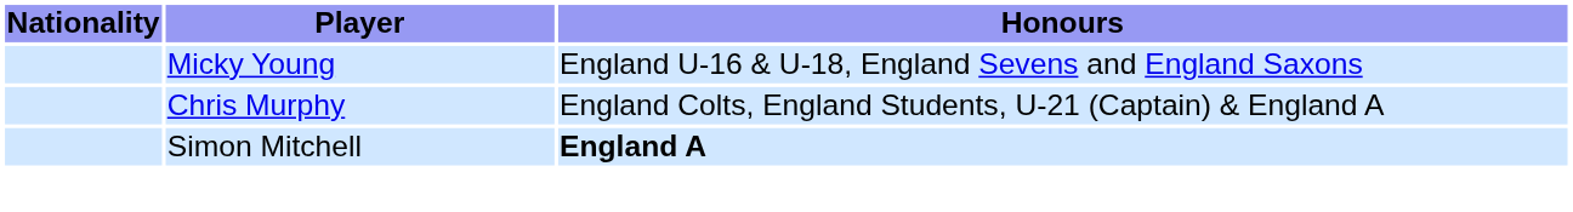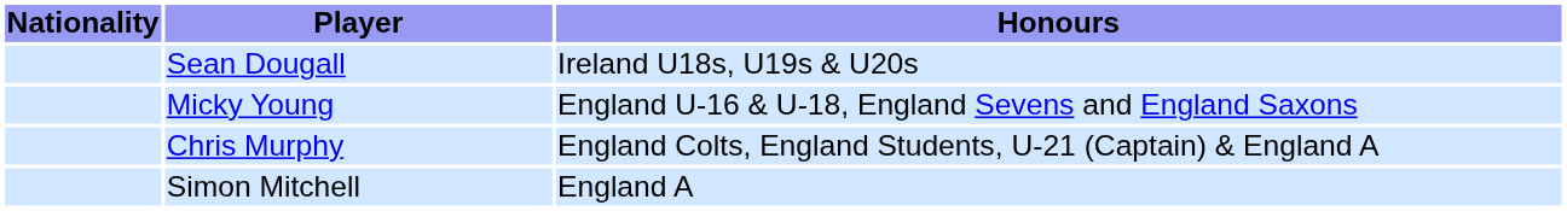+ row: Sean Dougall | Ireland U18s, U19s & U20s
Simon Mitchell | Honours: bold -> normal
